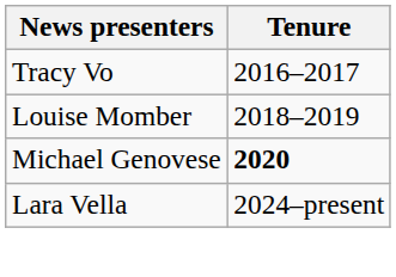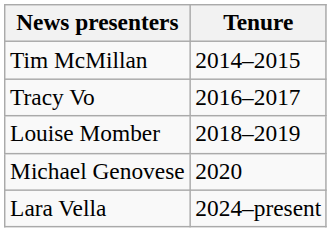+ row: Tim McMillan | 2014–2015
Michael Genovese | Tenure: bold -> normal
